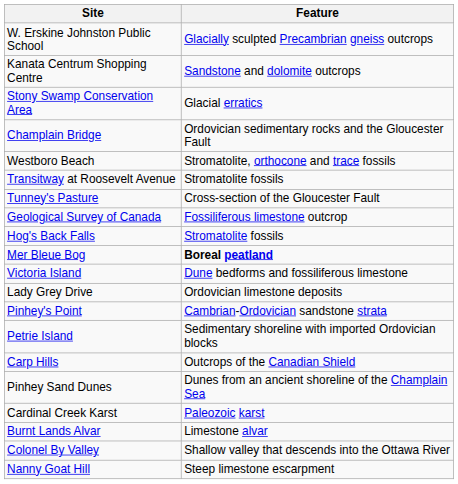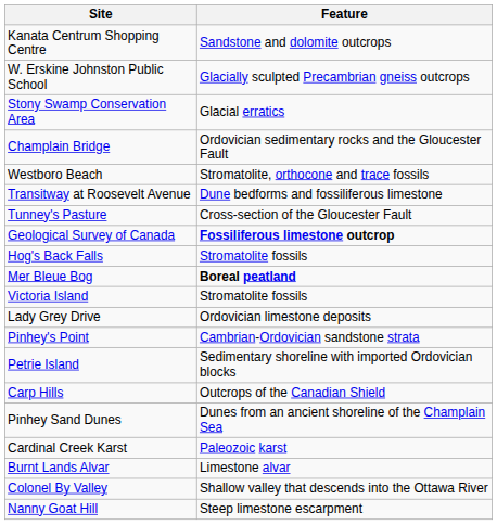rows swapped: W. Erskine Johnston Public School <-> Kanata Centrum Shopping Centre
Transitway at Roosevelt Avenue | Feature: Stromatolite fossils -> Dune bedforms and fossiliferous limestone
Geological Survey of Canada | Feature: normal -> bold
Victoria Island | Feature: Dune bedforms and fossiliferous limestone -> Stromatolite fossils
